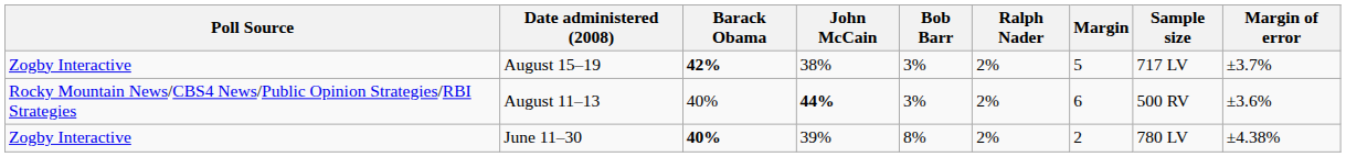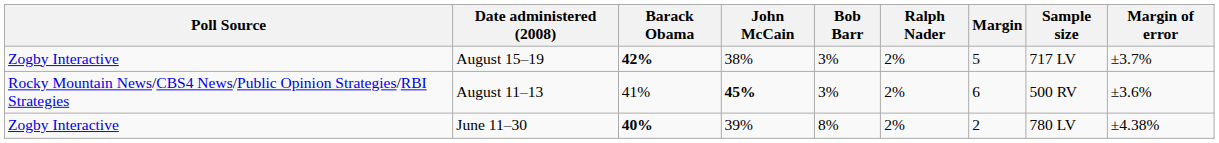August 11–13 | Barack Obama: 40% -> 41%
August 11–13 | John McCain: 44% -> 45%
